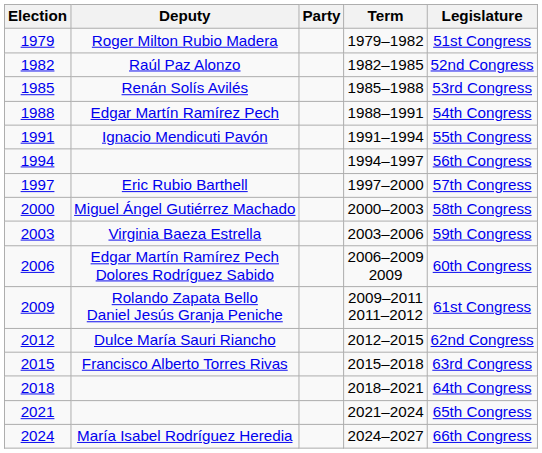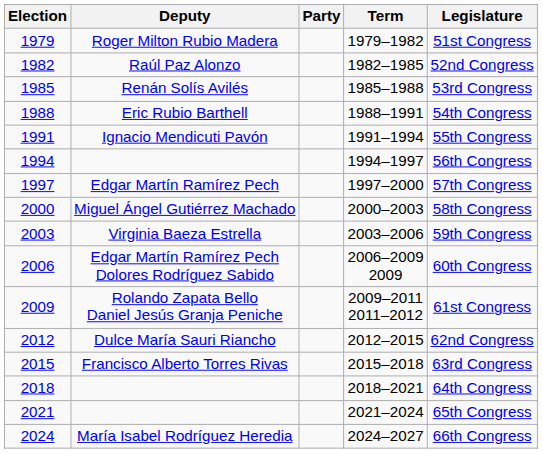1988 | Deputy: Edgar Martín Ramírez Pech -> Eric Rubio Barthell
1997 | Deputy: Eric Rubio Barthell -> Edgar Martín Ramírez Pech
